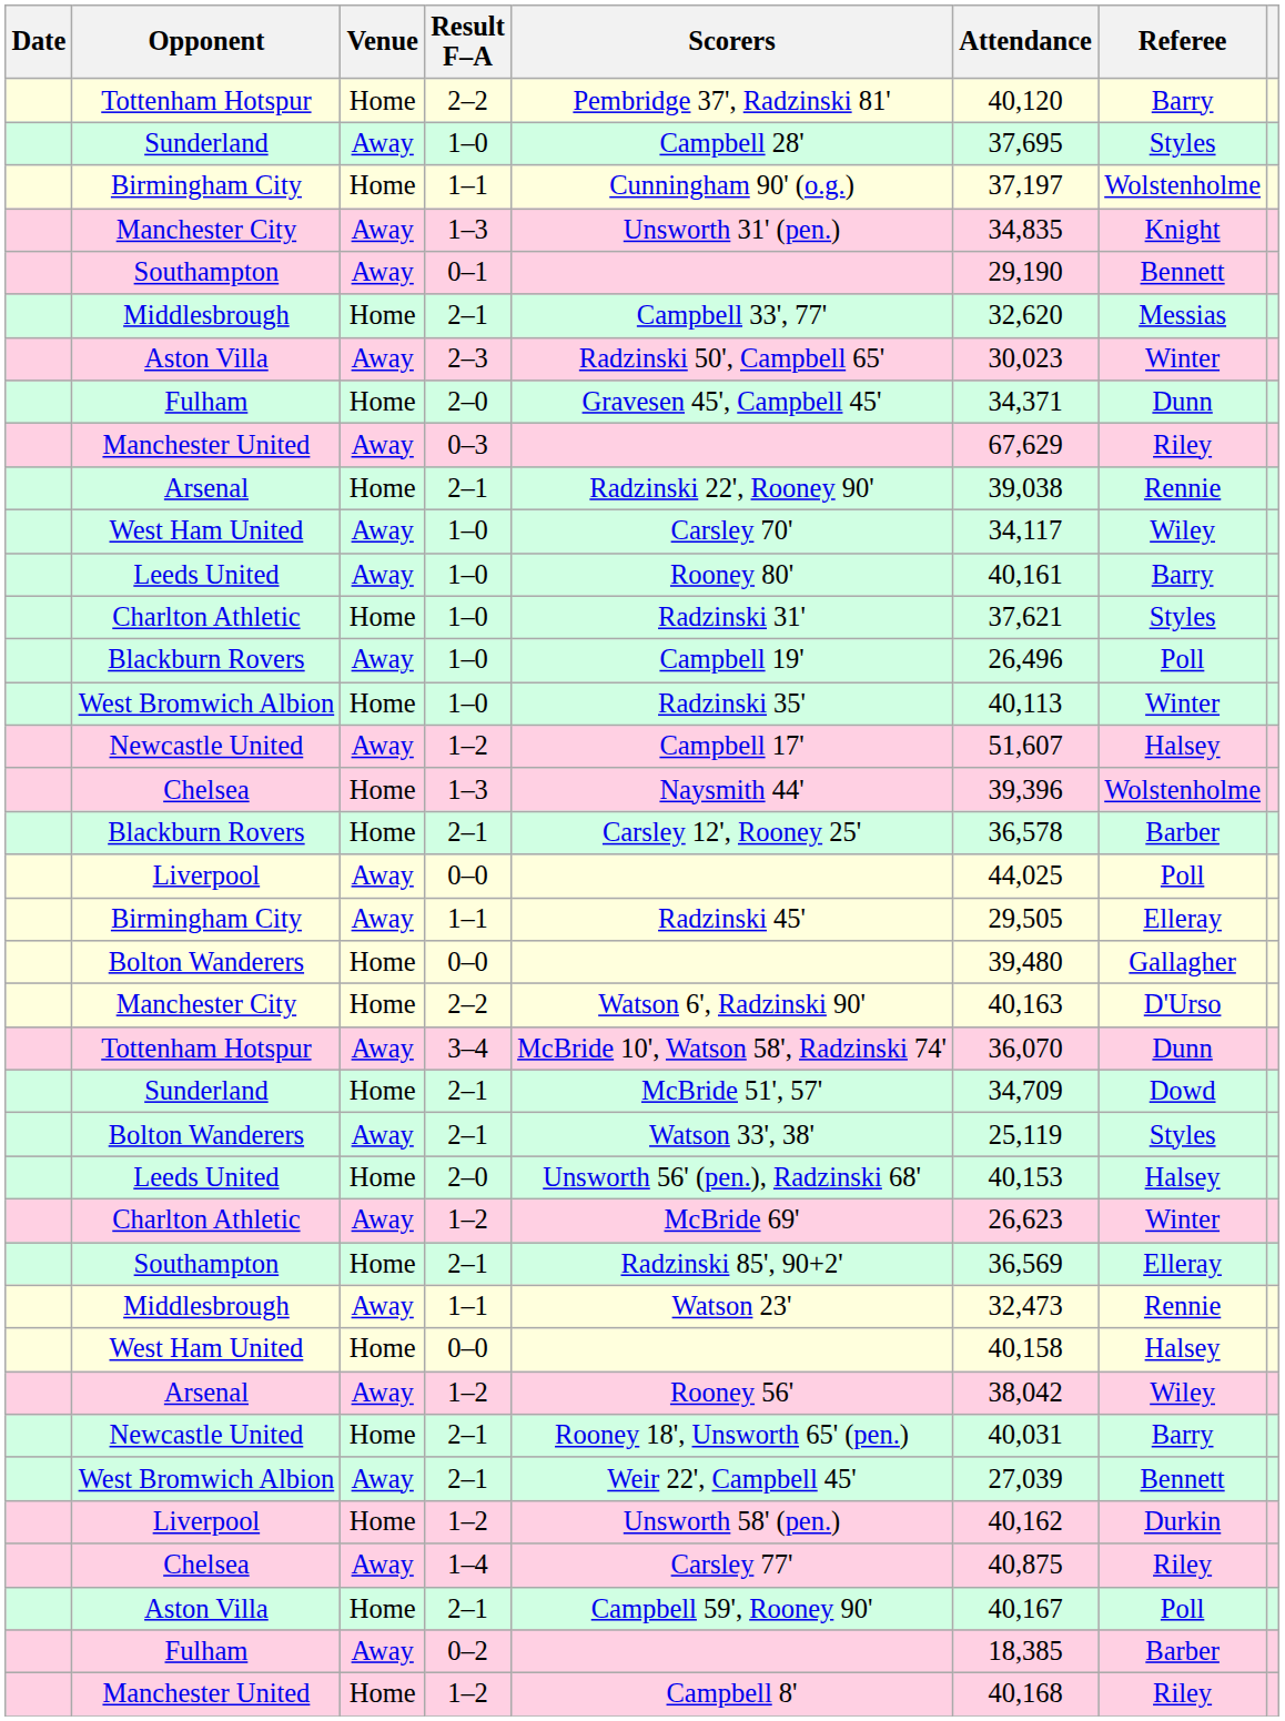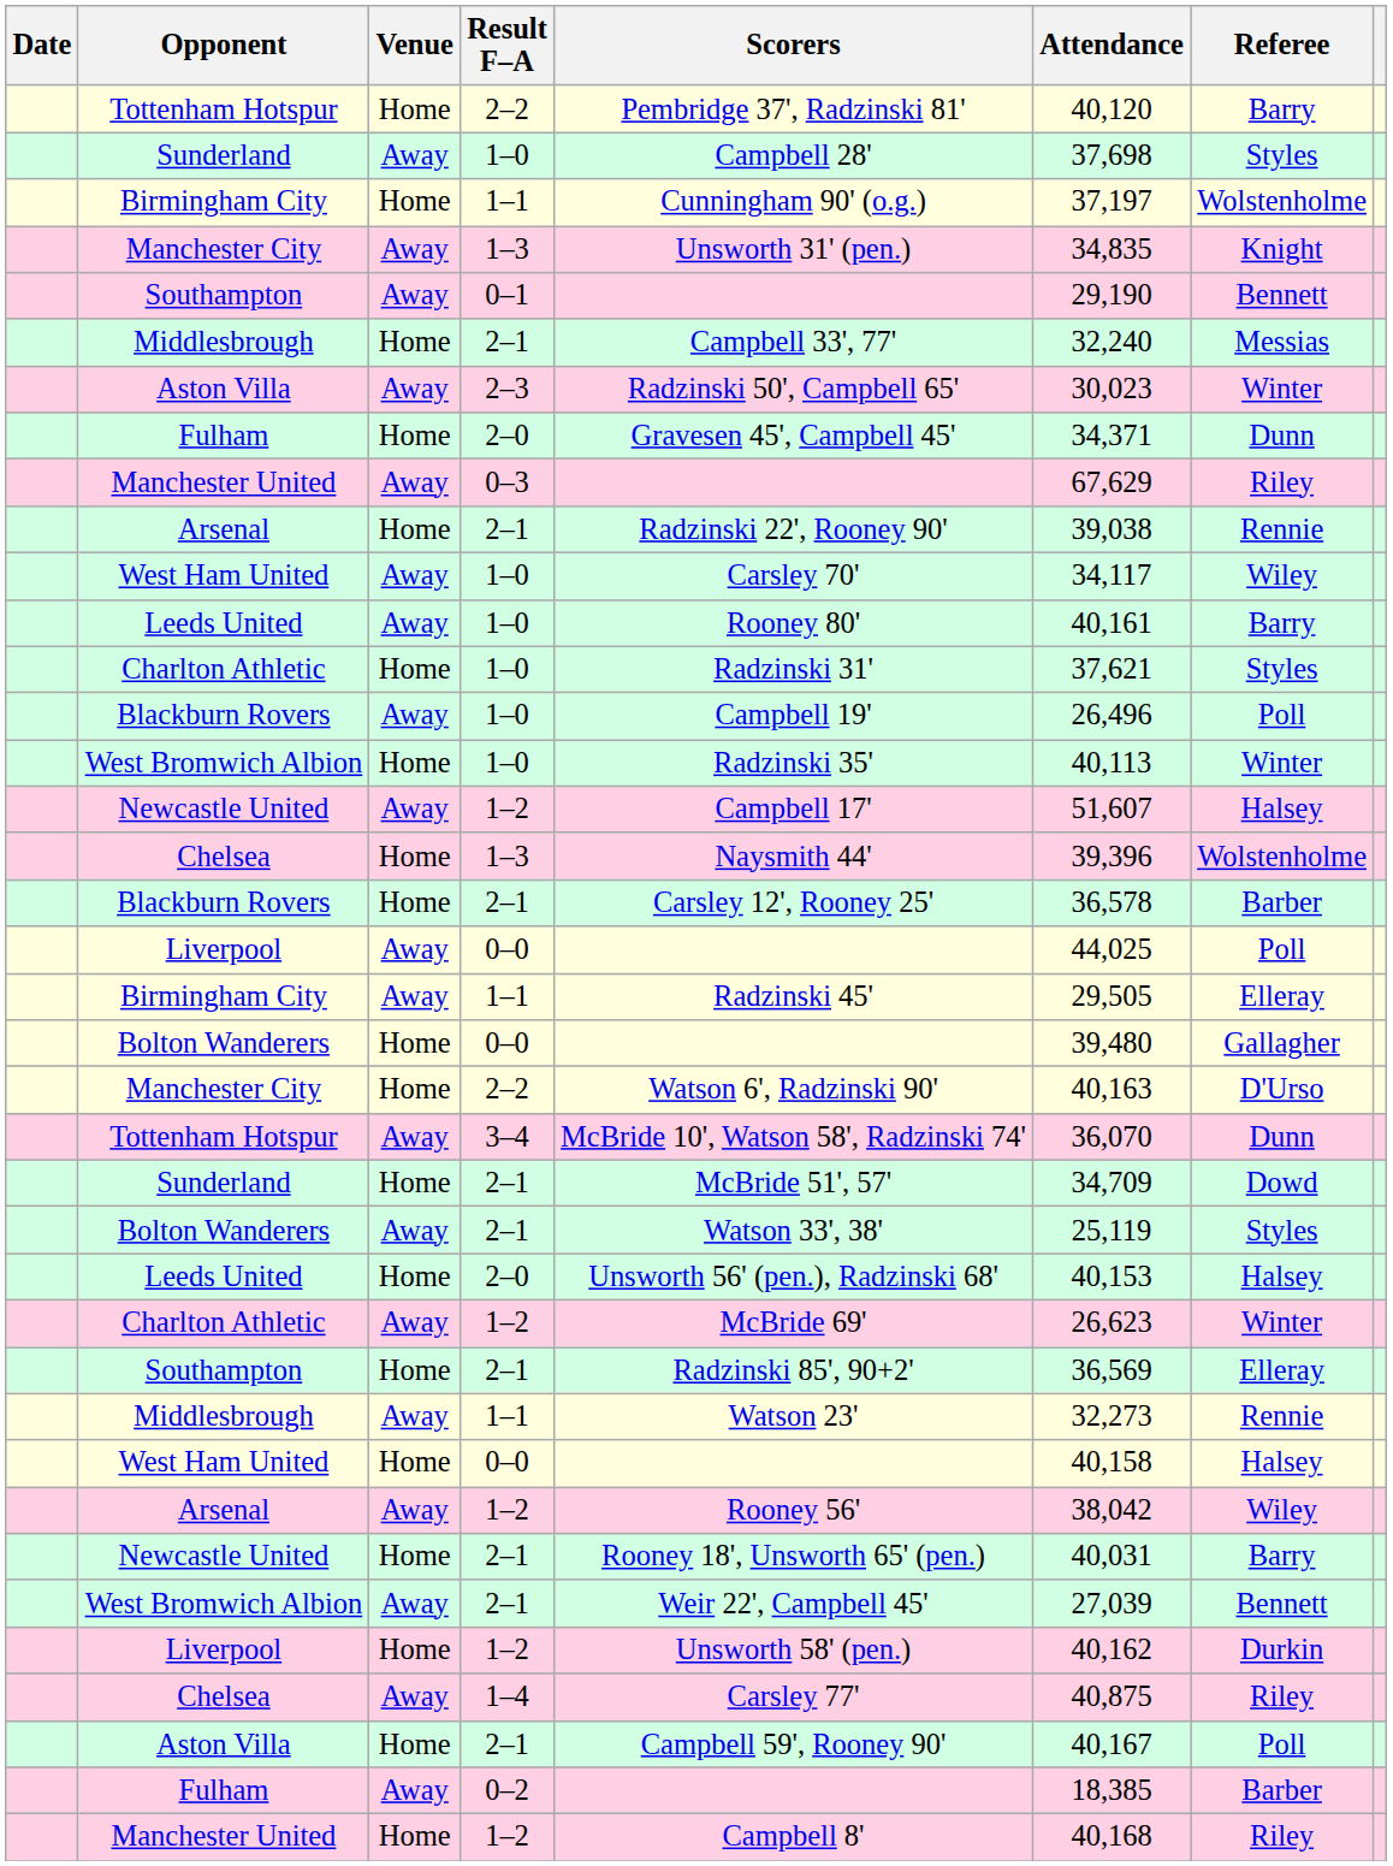Sunderland / Away | Attendance: 37,695 -> 37,698
Middlesbrough / Home | Attendance: 32,620 -> 32,240
Middlesbrough / Away | Attendance: 32,473 -> 32,273
